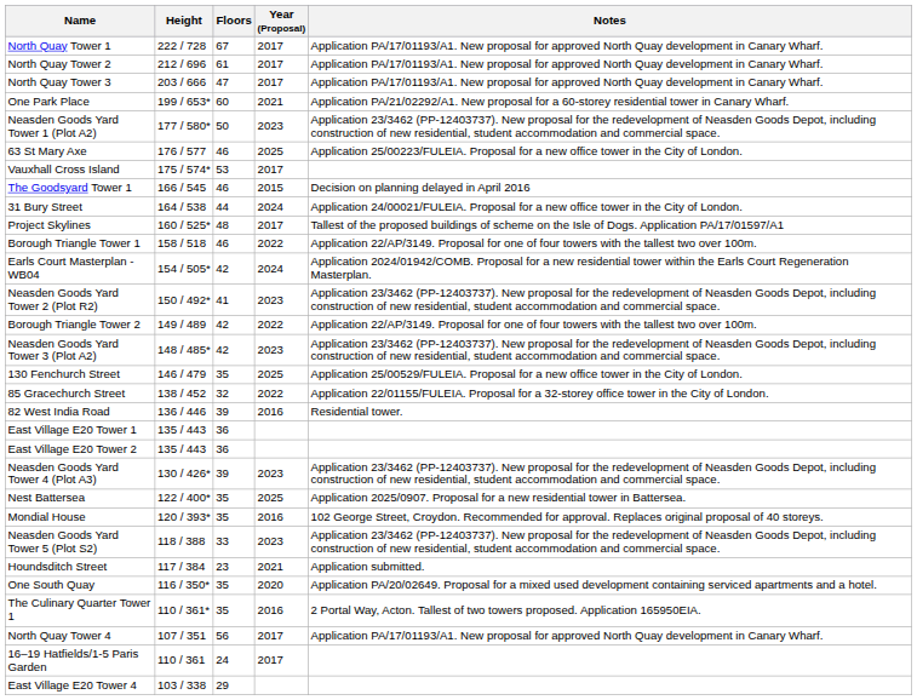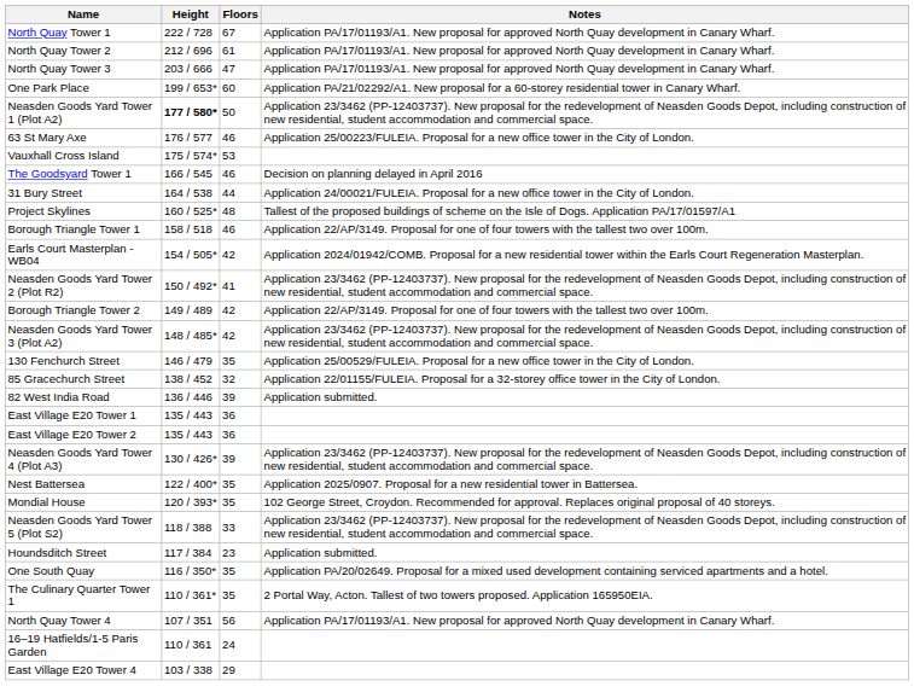- column: Year (Proposal) | 2017 | 2017 | 2017 | 2021 | 2023 | 2025 | 2017 | 2015 | 2024 | 2017 | 2022 | 2024 | 2023 | 2022 | 2023 | 2025 | 2022 | 2016 | 2023 | 2025 | 2016 | 2023 | 2021 | 2020 | 2016 | 2017 | 2017
Neasden Goods Yard Tower 1 (Plot A2) | Height: normal -> bold
82 West India Road | Notes: Residential tower. -> Application submitted.
